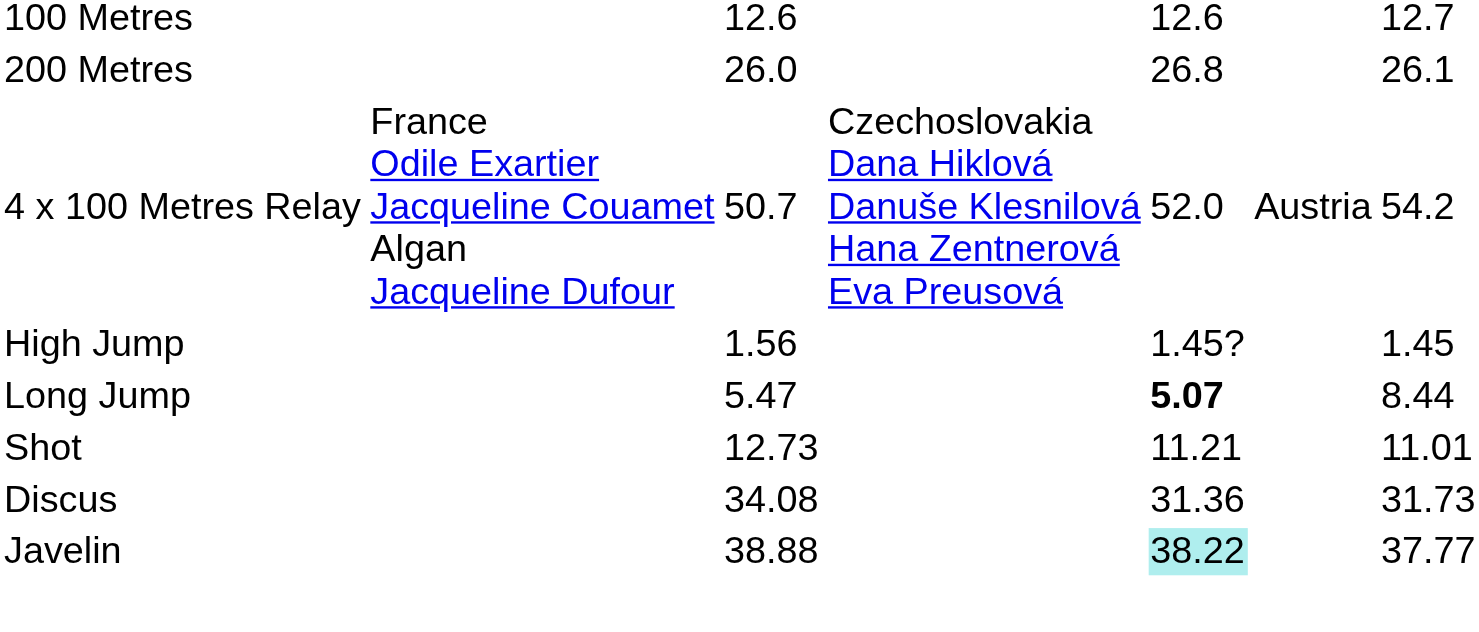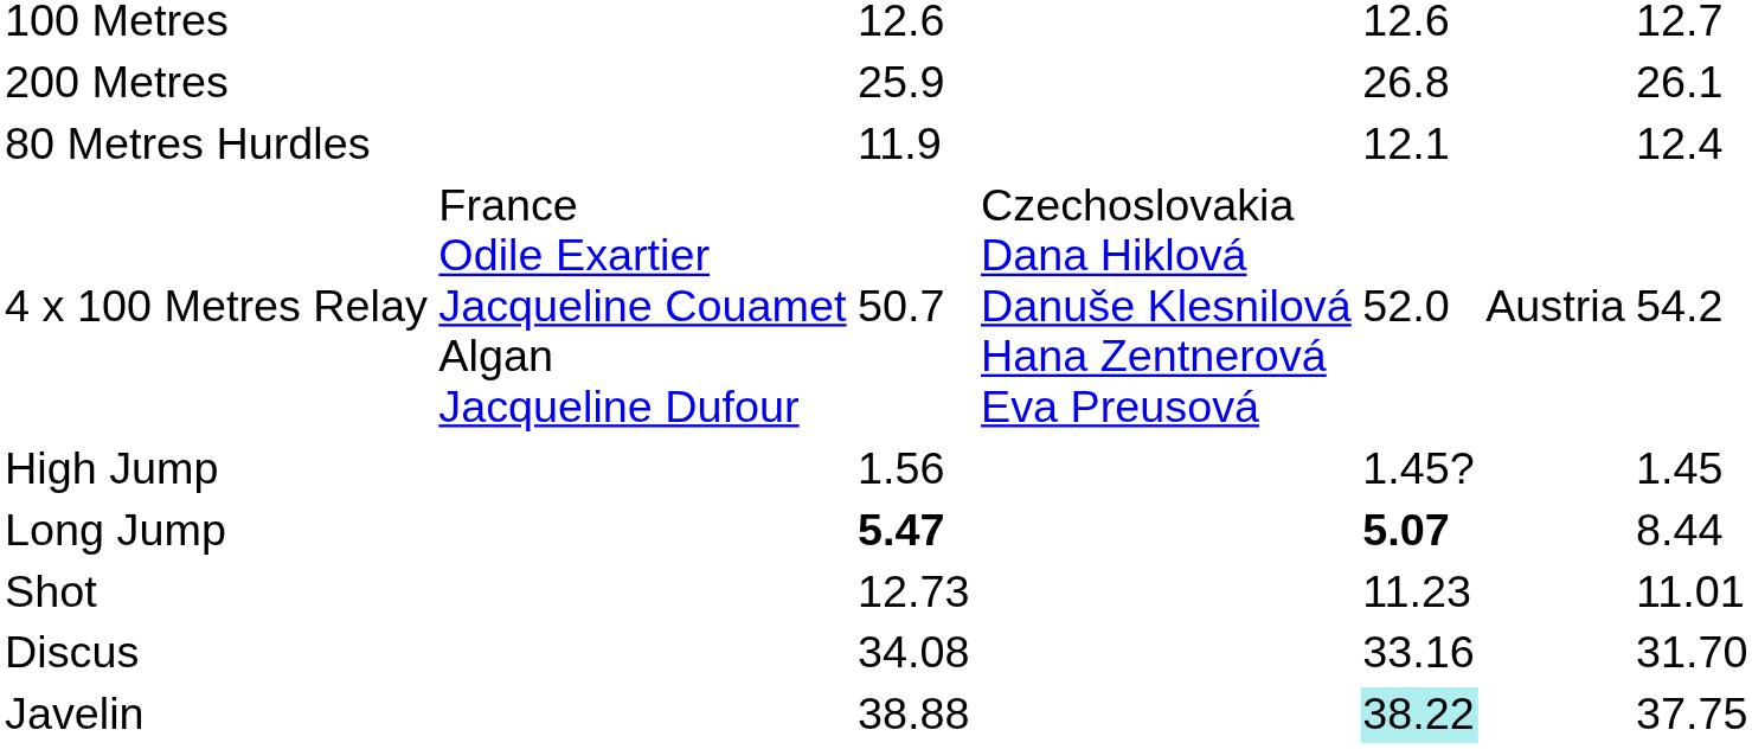200 Metres | column 3: 26.0 -> 25.9
+ row: 80 Metres Hurdles | 11.9 | 12.1 | 12.4
Long Jump | column 3: normal -> bold
Shot | column 5: 11.21 -> 11.23
Discus | column 5: 31.36 -> 33.16
Discus | column 7: 31.73 -> 31.70
Javelin | column 7: 37.77 -> 37.75
